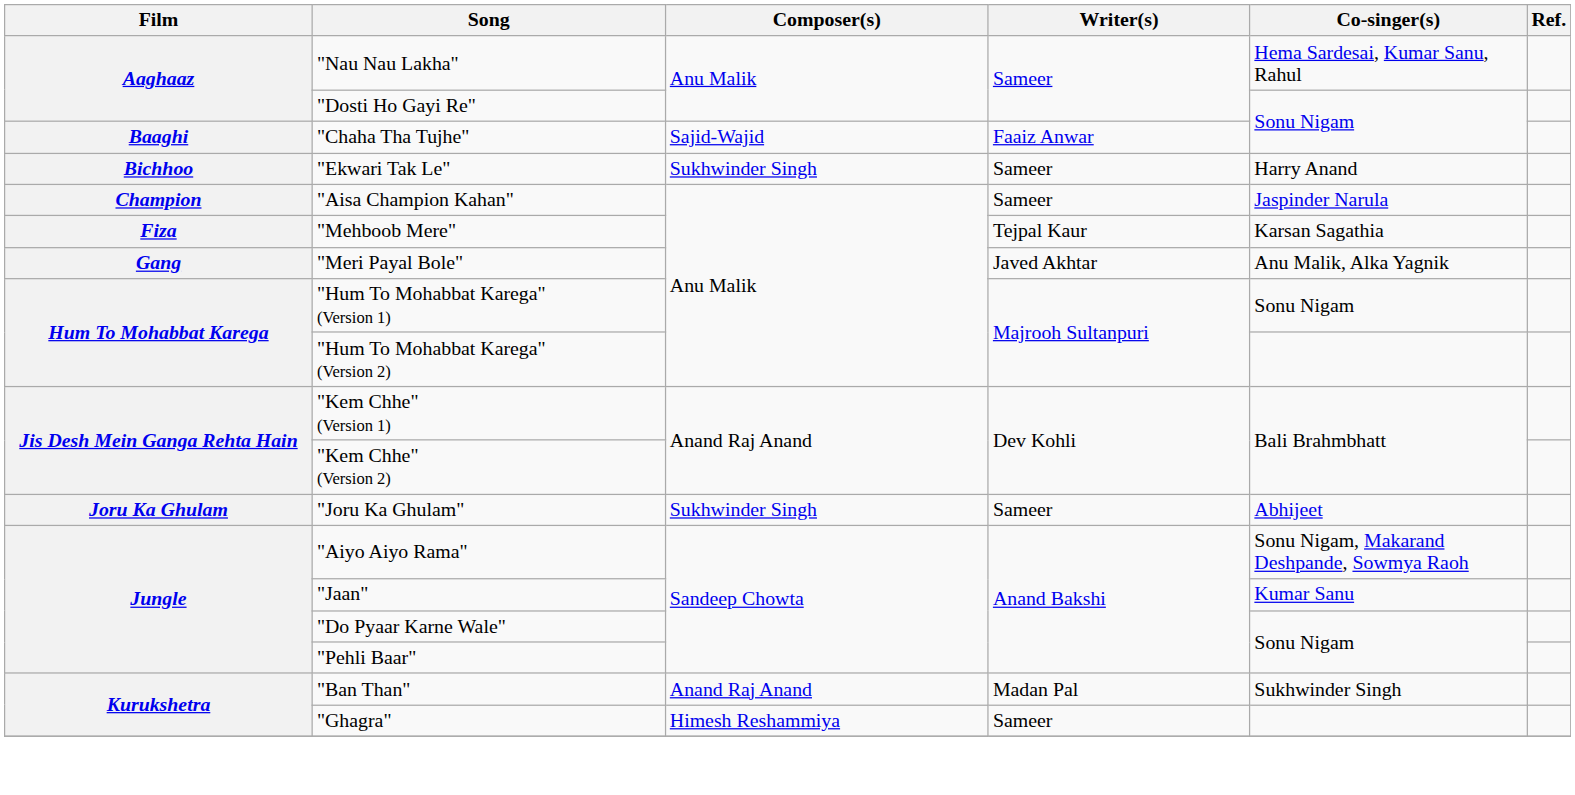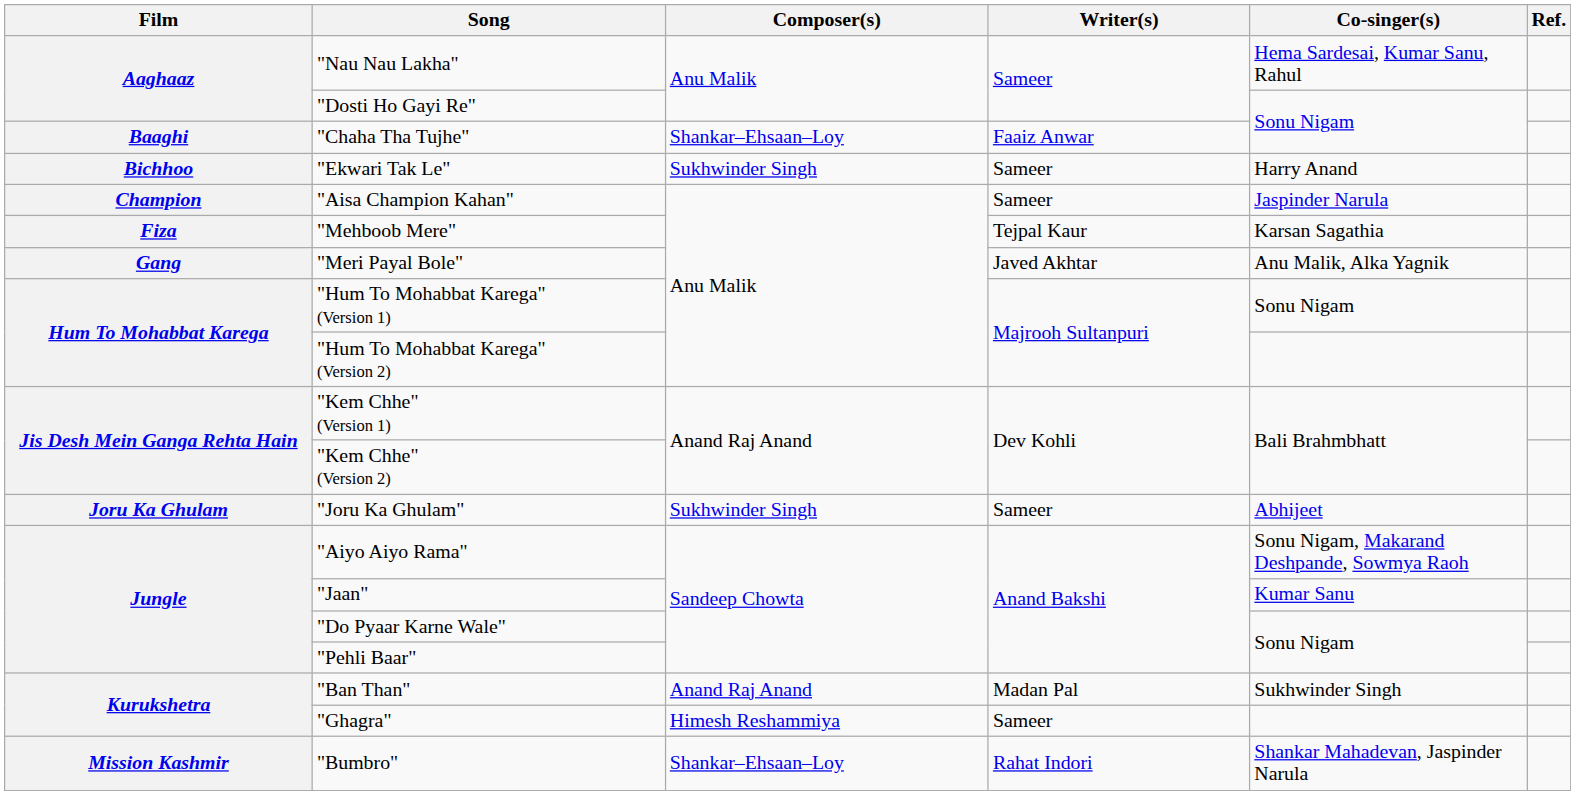"Chaha Tha Tujhe" | Composer(s): Sajid-Wajid -> Shankar–Ehsaan–Loy
+ row: Mission Kashmir | "Bumbro" | Shankar–Ehsaan–Loy | Rahat Indori | Shankar Mahadevan, Jaspinder Narula
